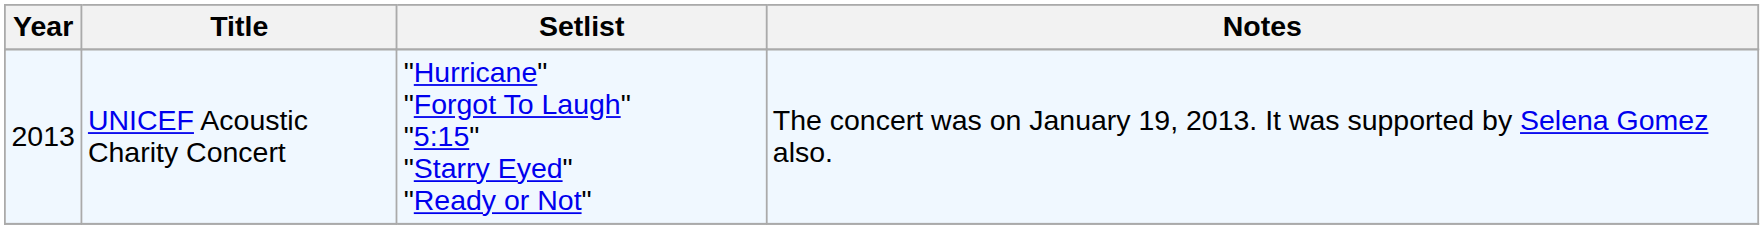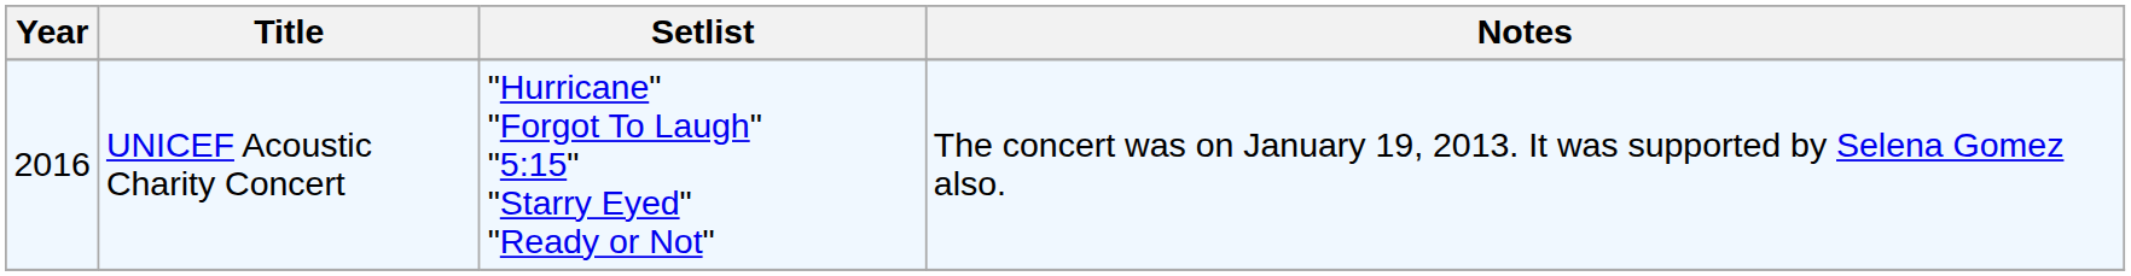UNICEF Acoustic Charity Concert | Year: 2013 -> 2016
